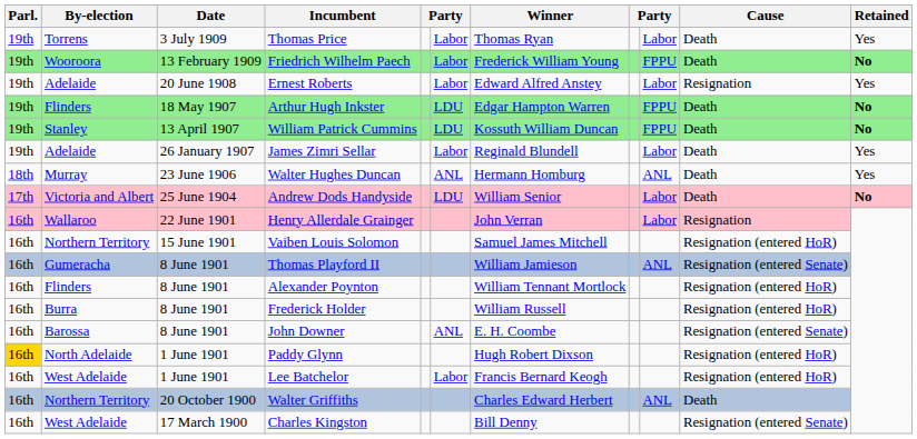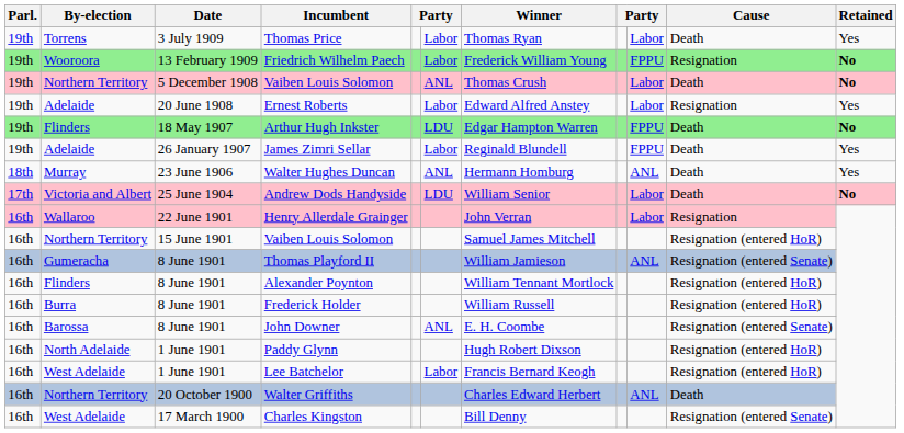Friedrich Wilhelm Paech | Cause: Death -> Resignation
+ row: 19th | Northern Territory | 5 December 1908 | Vaiben Louis Solomon | ANL | Thomas Crush | Labor | Death | No
- row: 19th | Stanley | 13 April 1907 | William Patrick Cummins | LDU | Kossuth William Duncan | FPPU | Death | No
James Zimri Sellar | column 9: Labor -> FPPU
Paddy Glynn | Parl.: gold background -> no background
